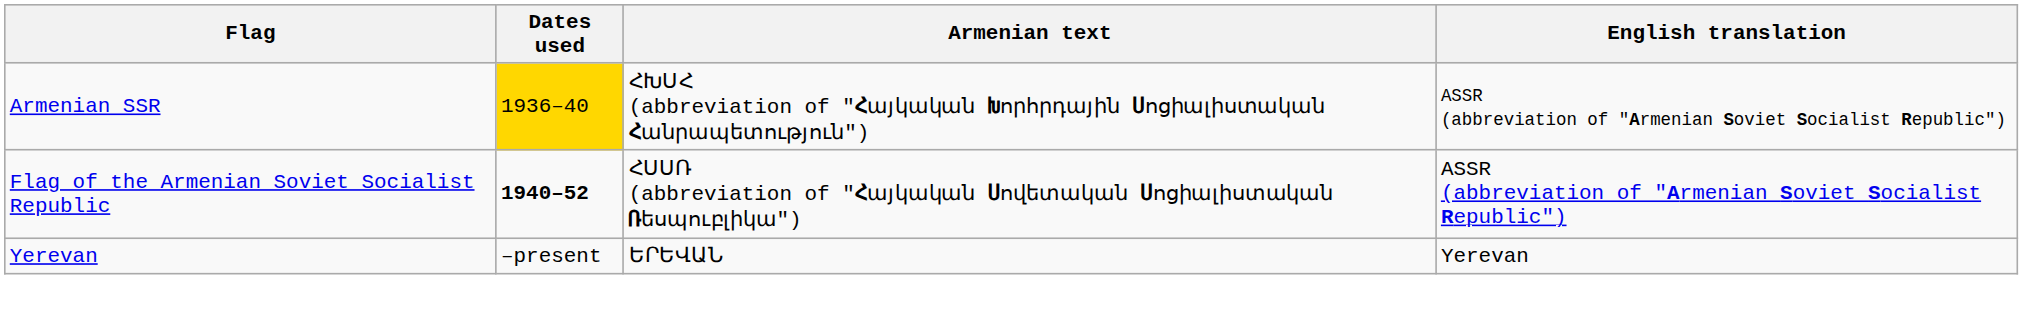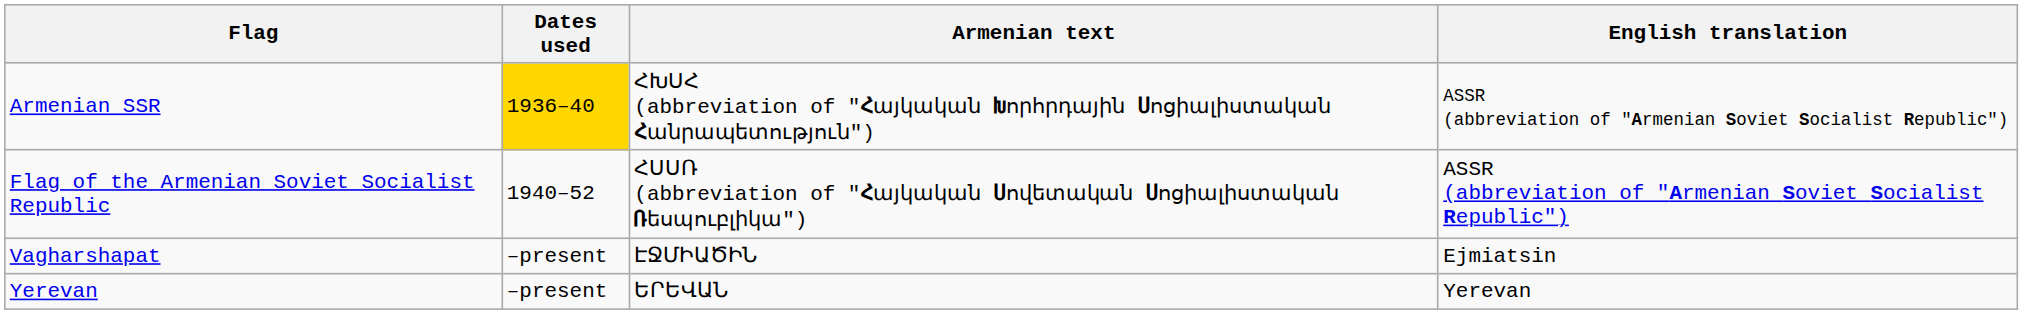Flag of the Armenian Soviet Socialist Republic | Dates used: bold -> normal
+ row: Vagharshapat | –present | ԷՋՄԻԱԾԻՆ | Ejmiatsin
